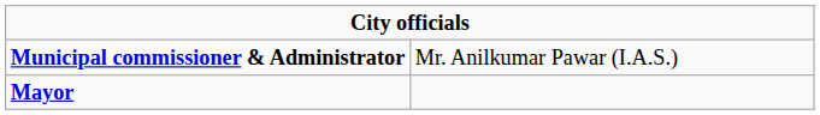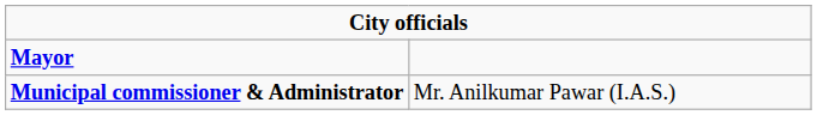rows swapped: Mayor <-> Municipal commissioner & Administrator
